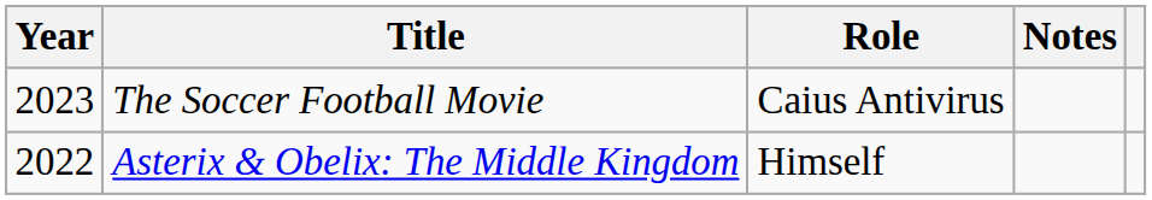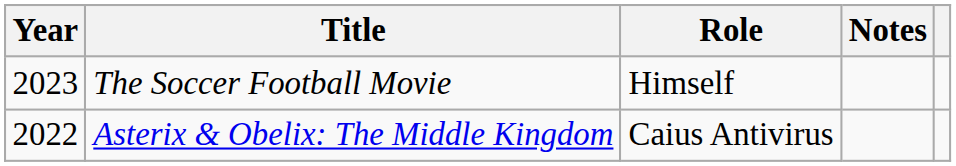The Soccer Football Movie | Role: Caius Antivirus -> Himself
Asterix & Obelix: The Middle Kingdom | Role: Himself -> Caius Antivirus
